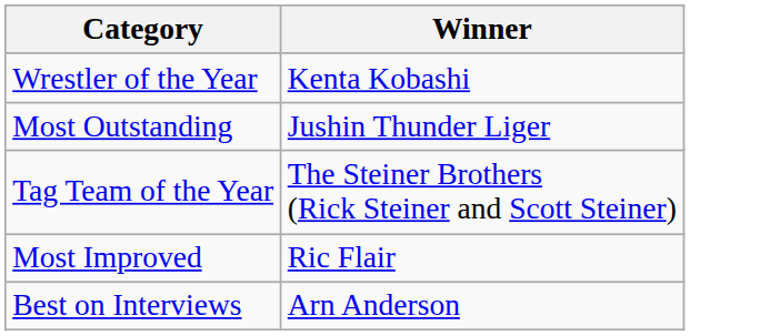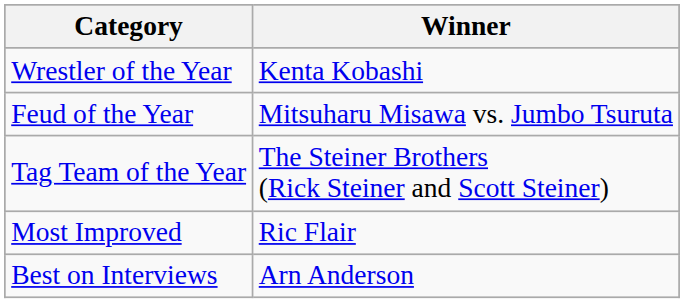- row: Most Outstanding | Jushin Thunder Liger
+ row: Feud of the Year | Mitsuharu Misawa vs. Jumbo Tsuruta
